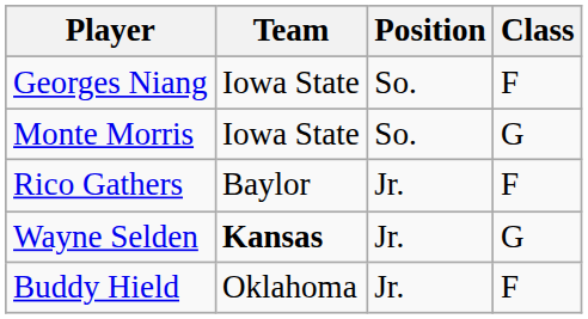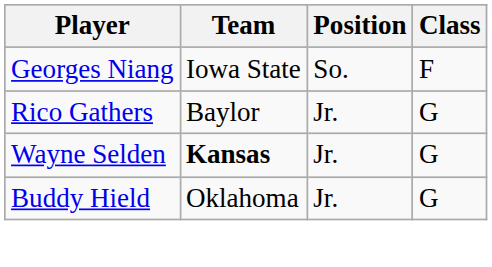- row: Monte Morris | Iowa State | So. | G
Rico Gathers | Class: F -> G
Buddy Hield | Class: F -> G
